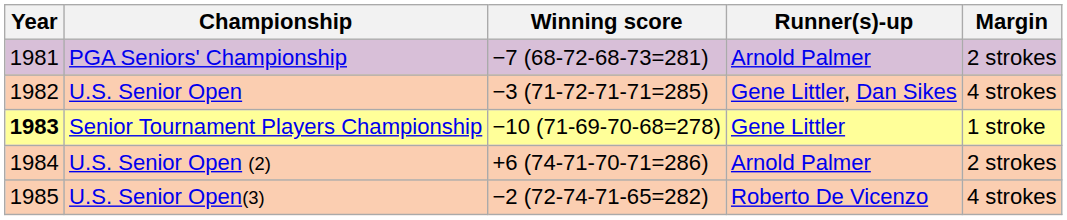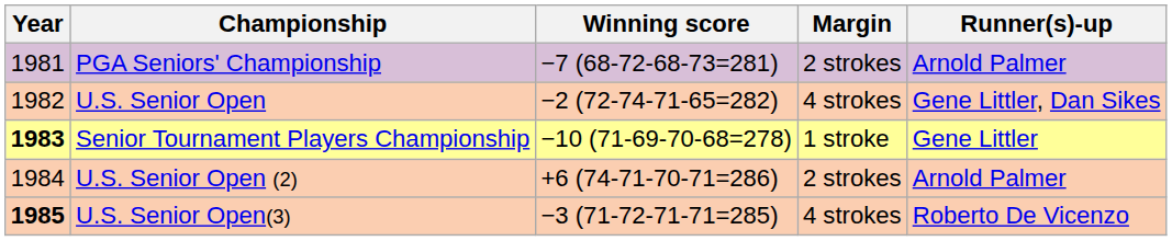columns swapped: Margin <-> Runner(s)-up
U.S. Senior Open | Winning score: −3 (71-72-71-71=285) -> −2 (72-74-71-65=282)
U.S. Senior Open(3) | Year: normal -> bold
U.S. Senior Open(3) | Winning score: −2 (72-74-71-65=282) -> −3 (71-72-71-71=285)
